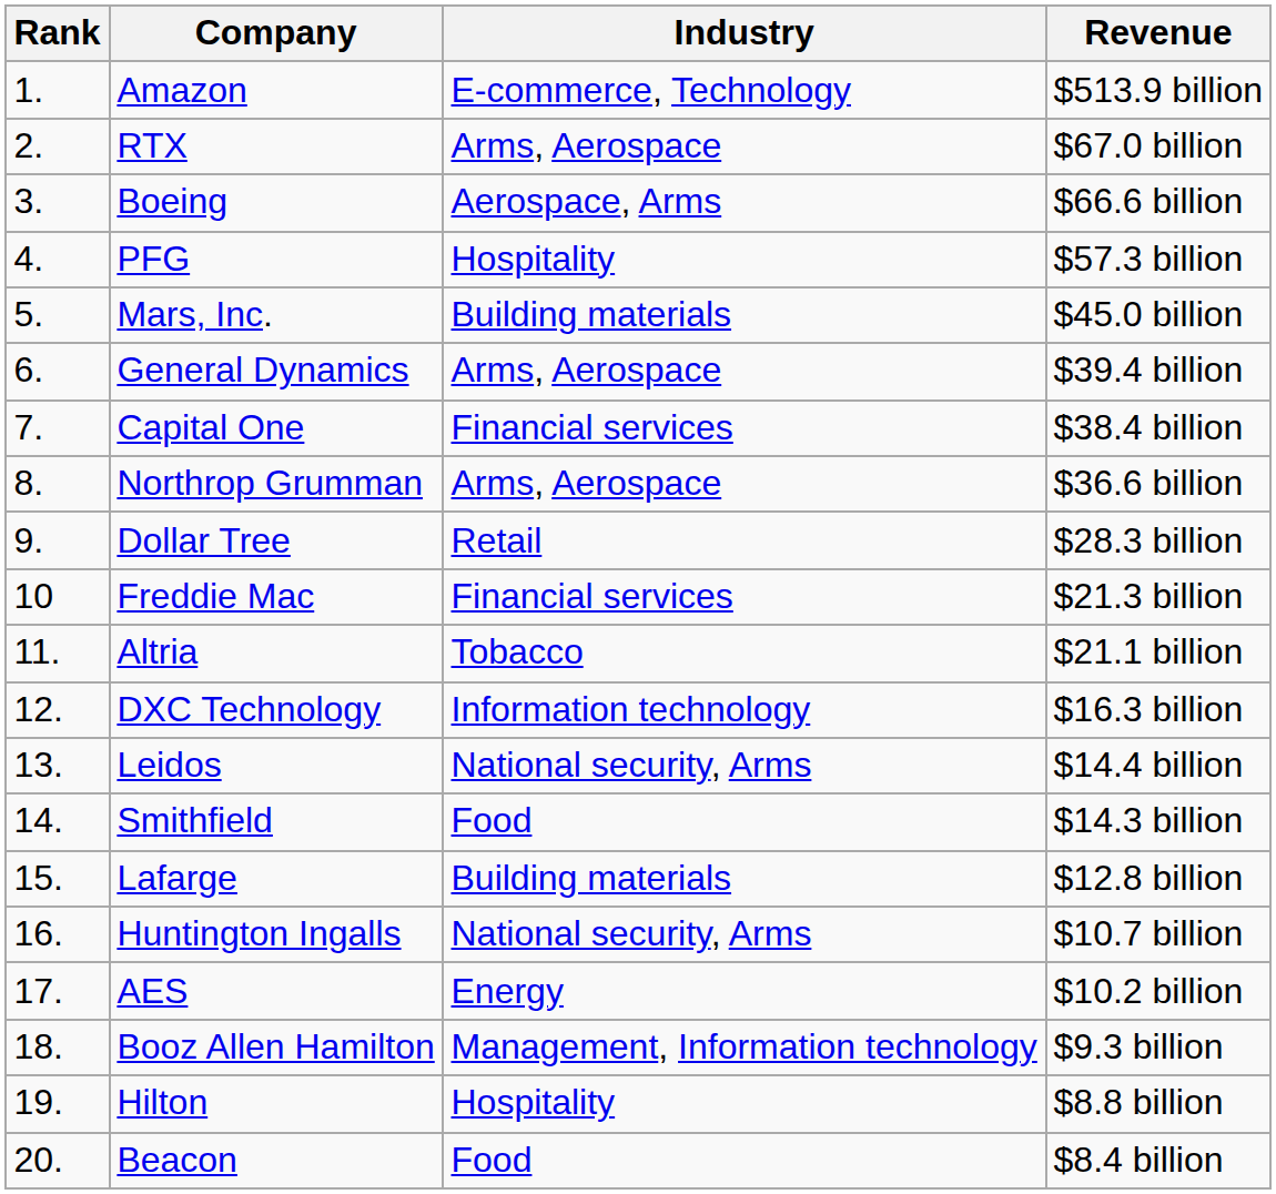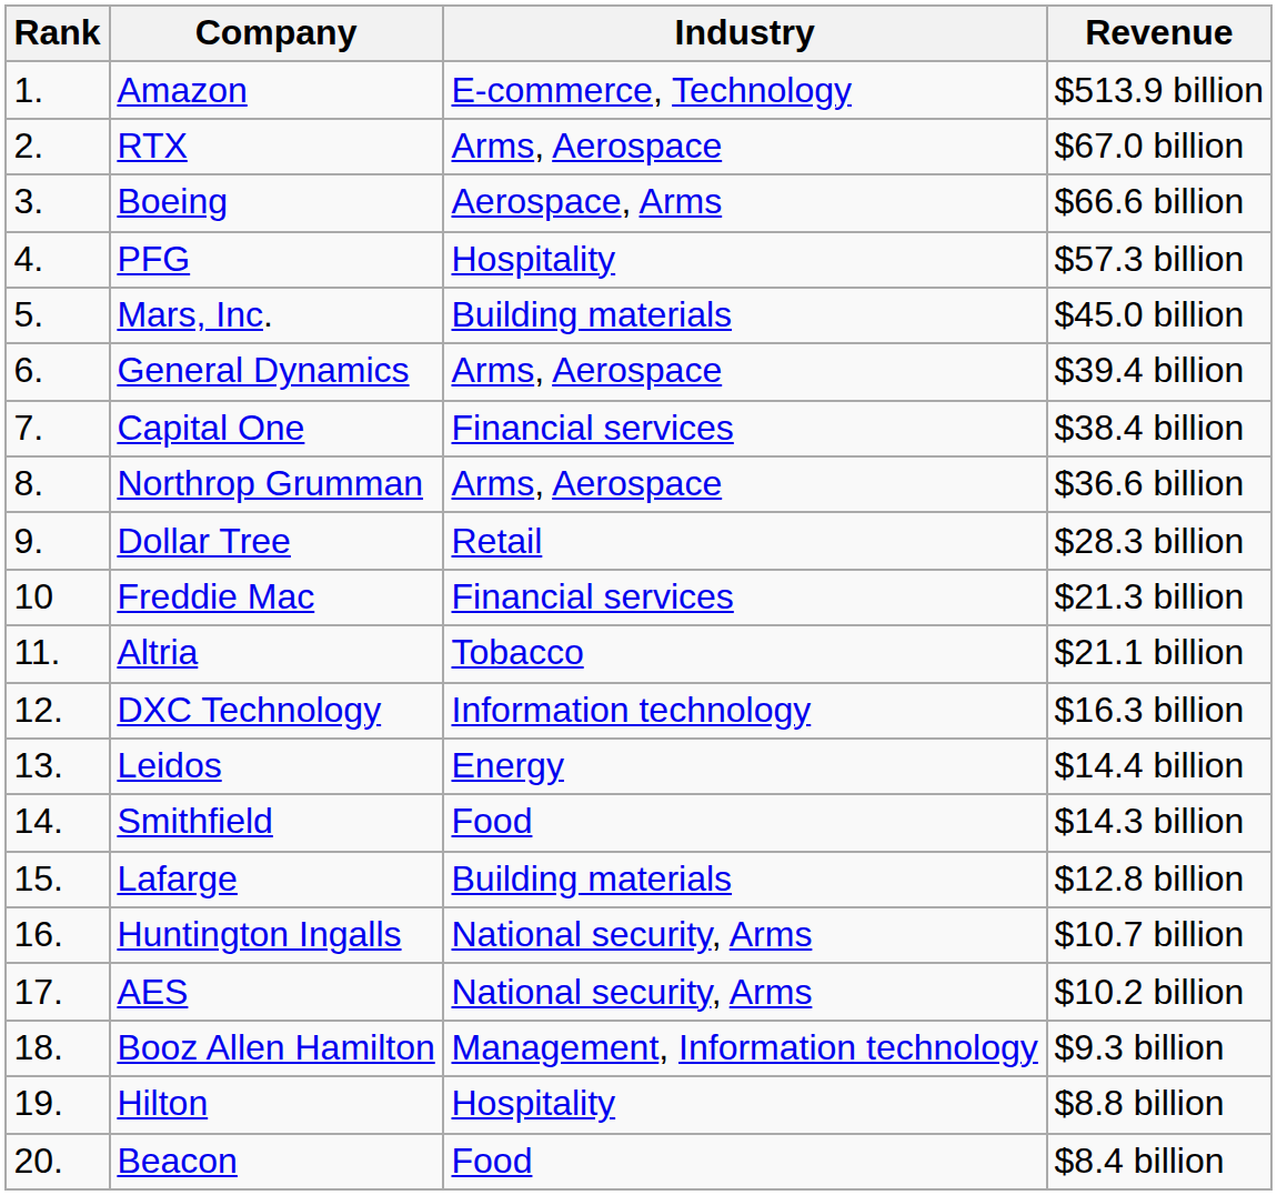Leidos | Industry: National security, Arms -> Energy
AES | Industry: Energy -> National security, Arms
